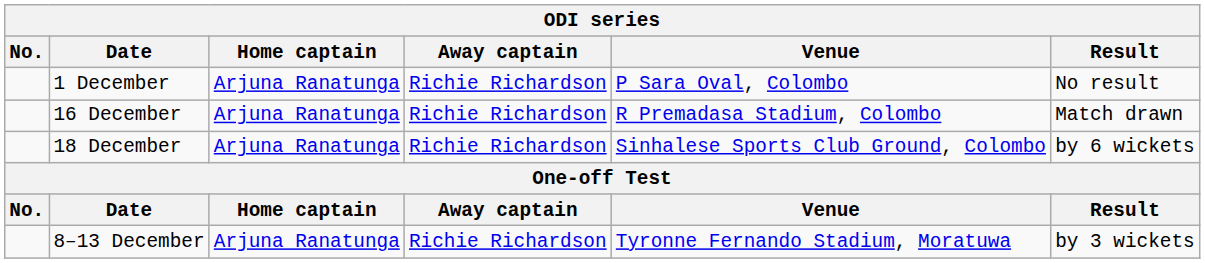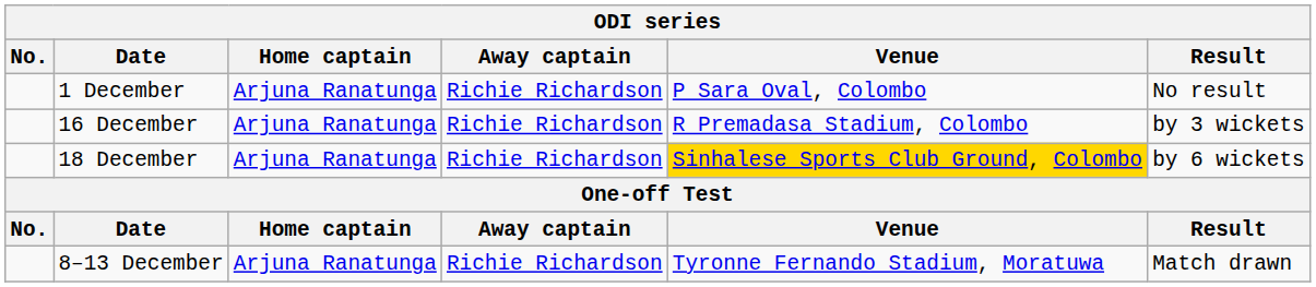16 December | Result: Match drawn -> by 3 wickets
18 December | Venue: no background -> gold background
8–13 December | Result: by 3 wickets -> Match drawn
